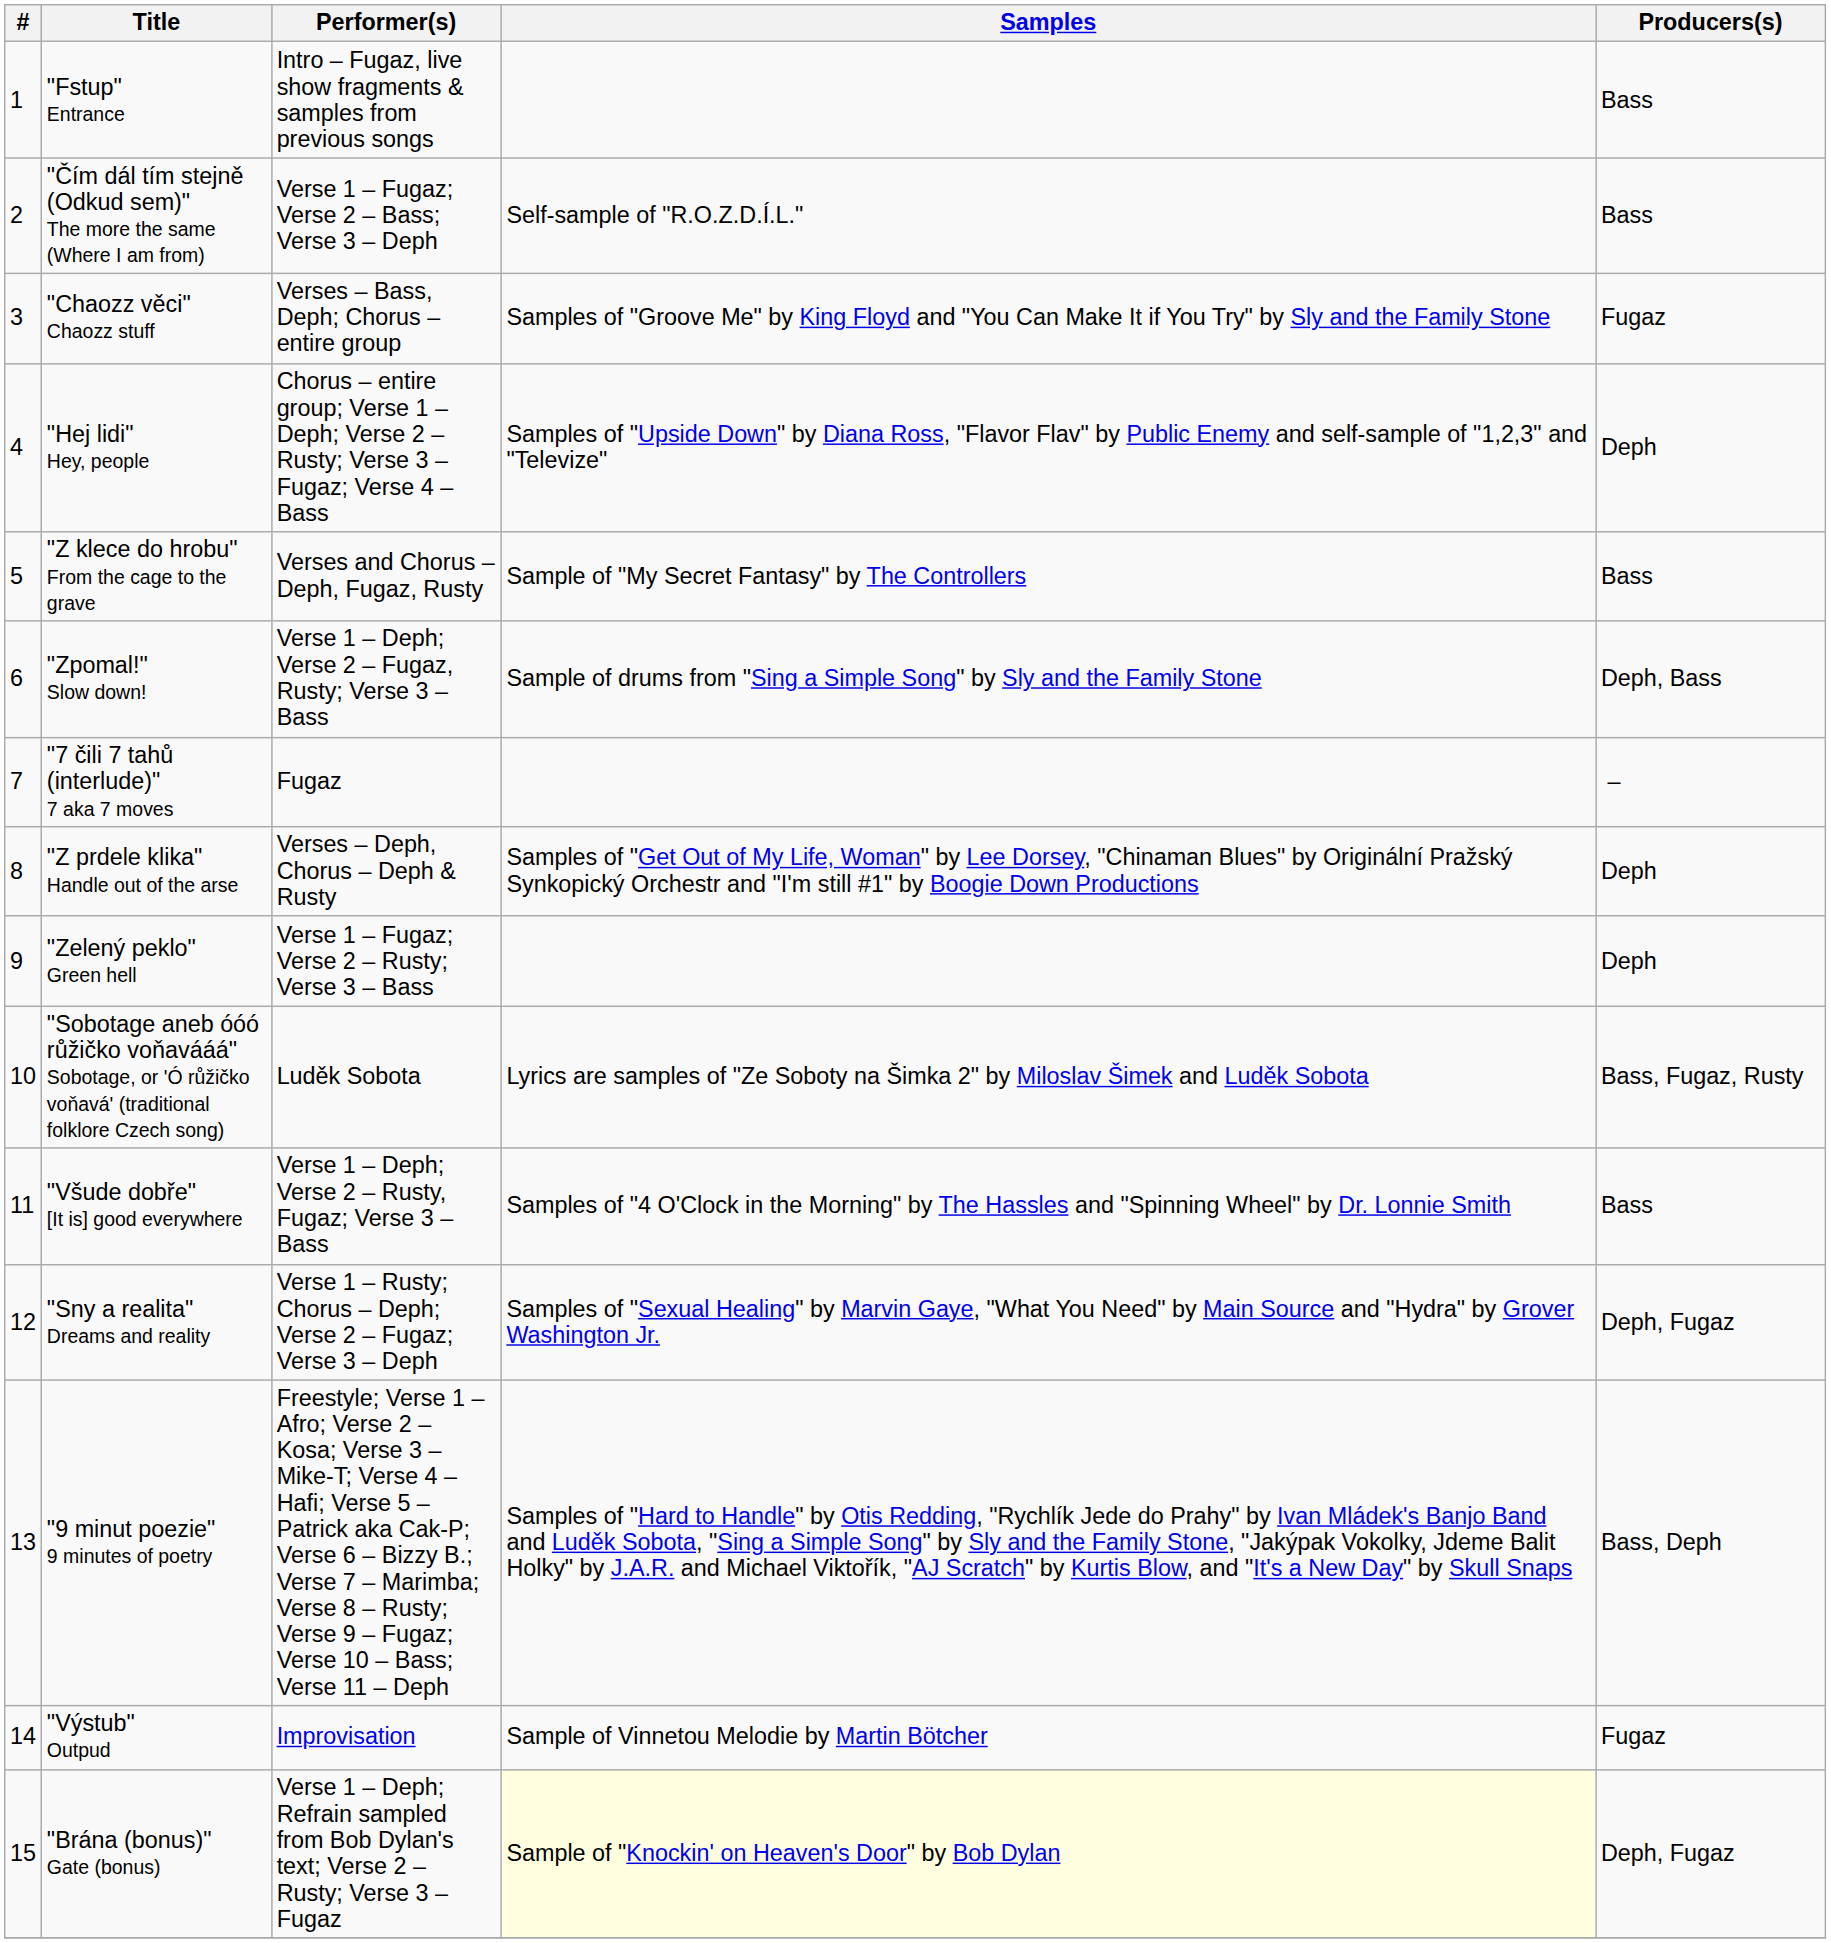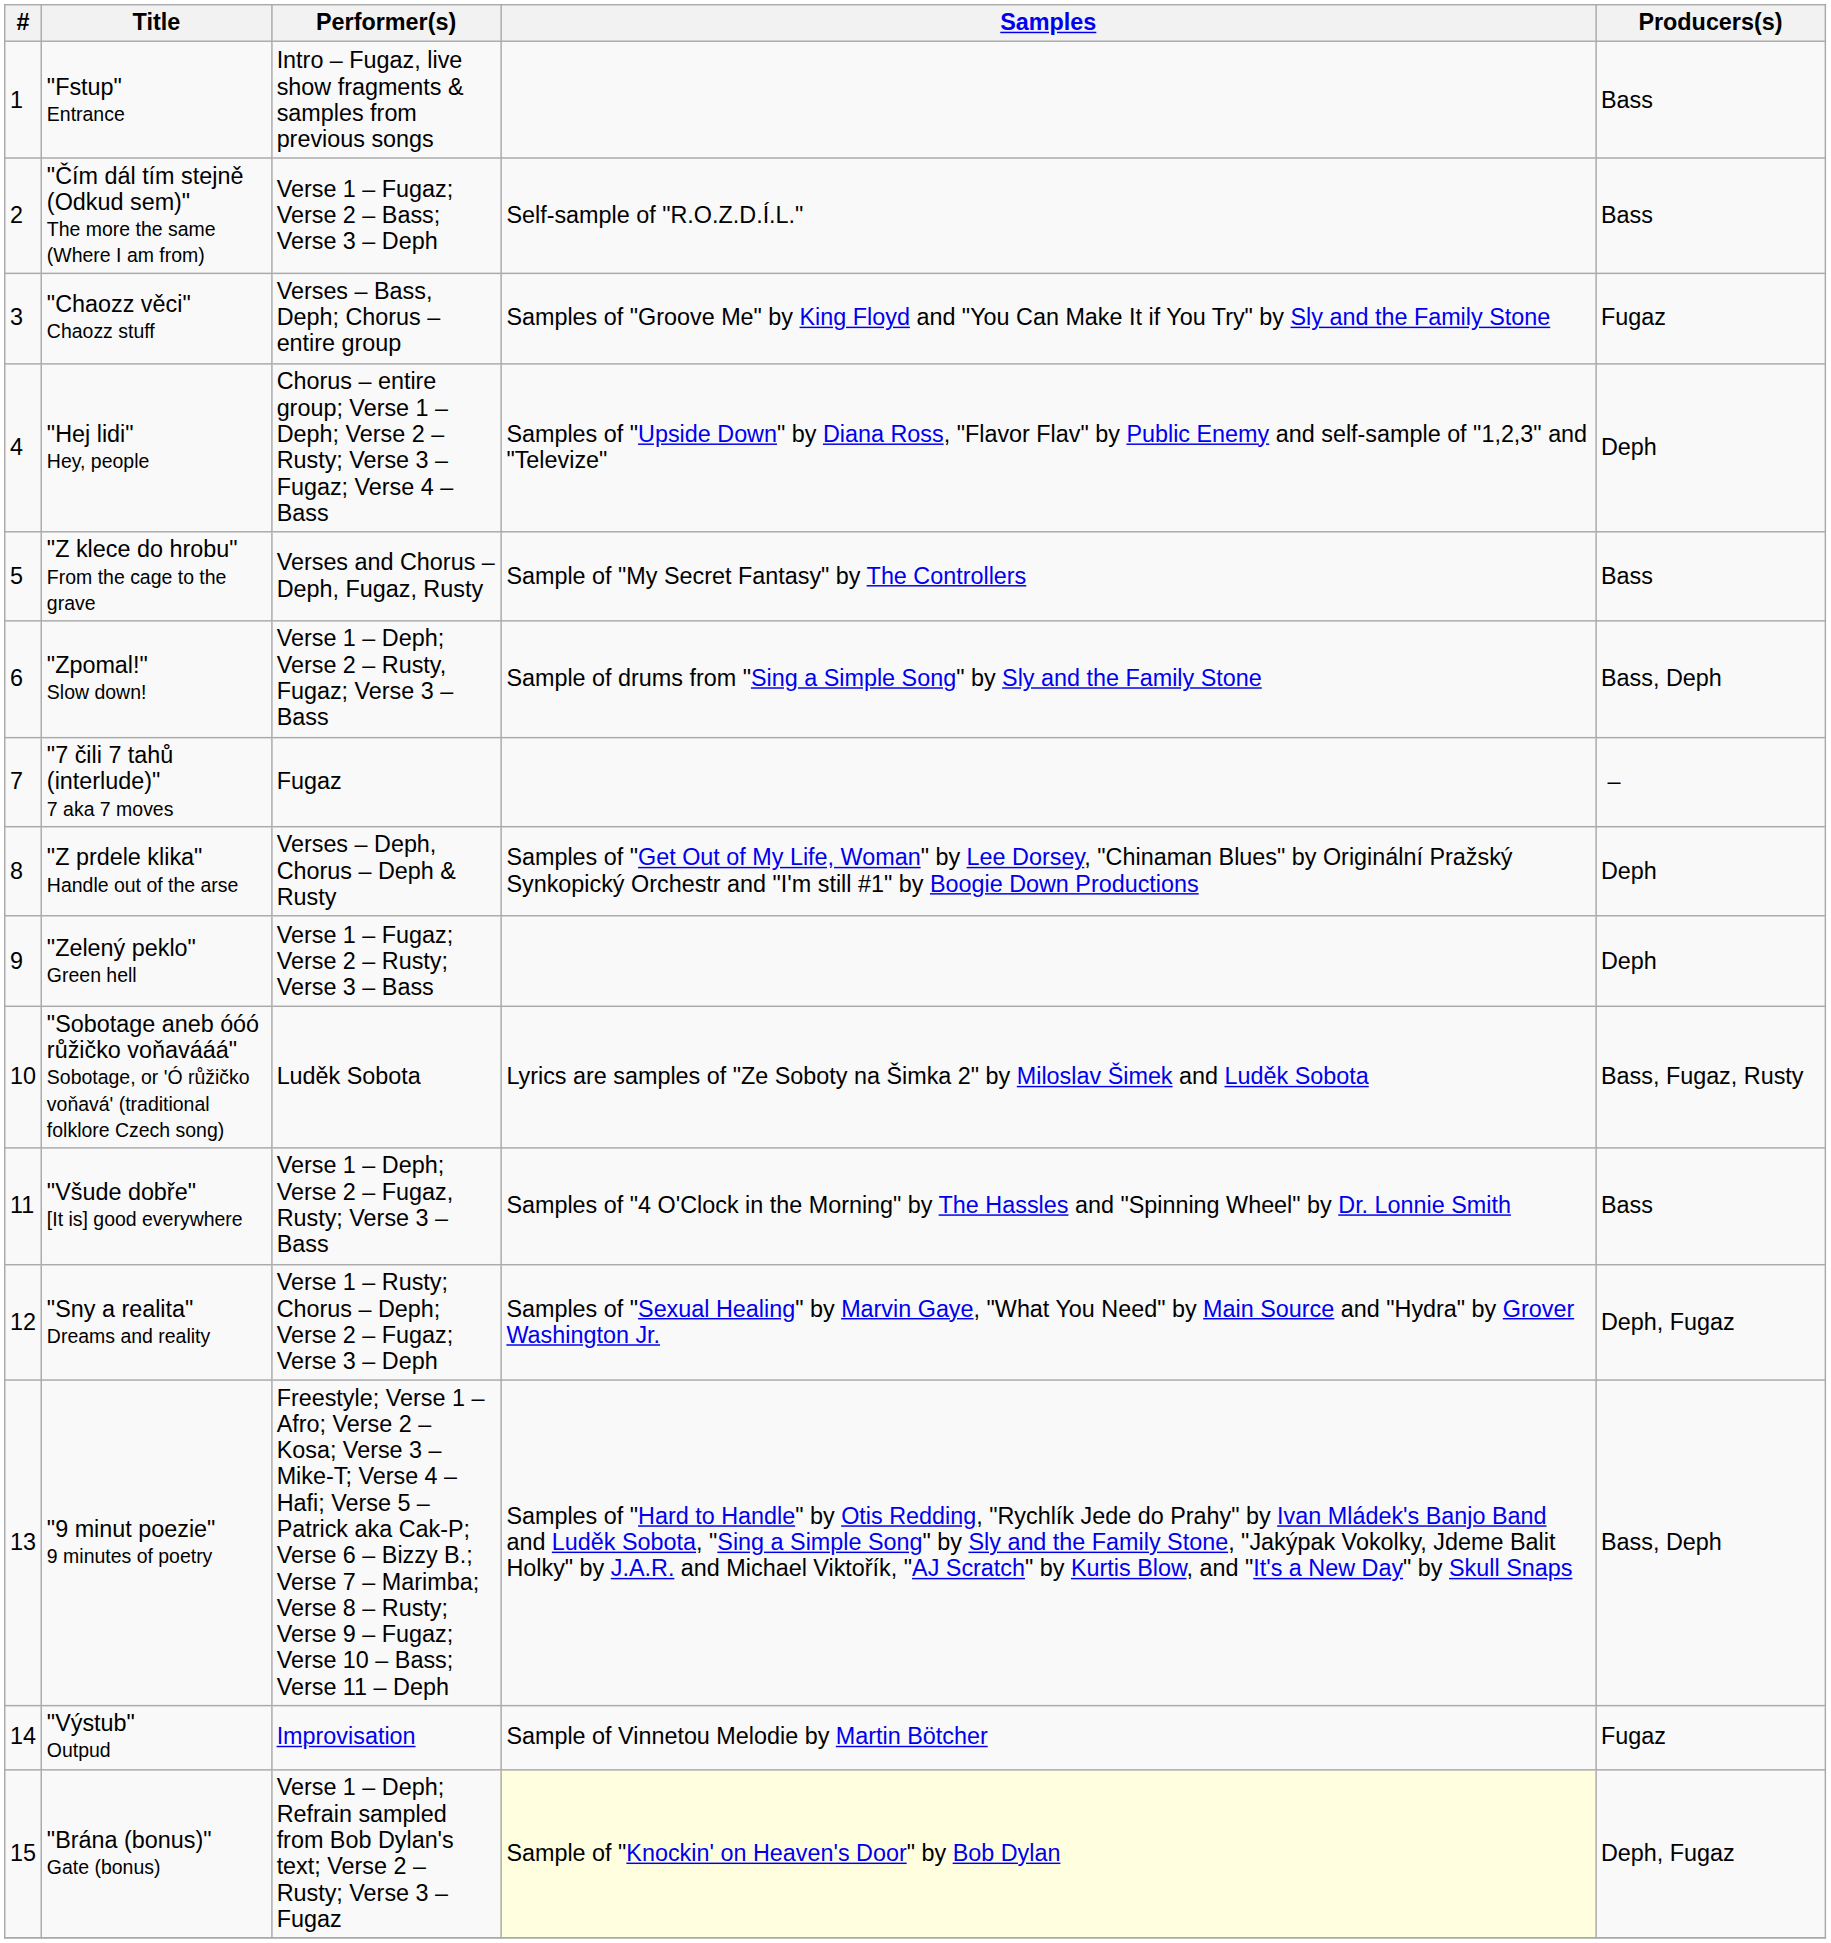"Zpomal!" Slow down! | Performer(s): Verse 1 – Deph; Verse 2 – Fugaz, Rusty; Verse 3 – Bass -> Verse 1 – Deph; Verse 2 – Rusty, Fugaz; Verse 3 – Bass
"Zpomal!" Slow down! | Producers(s): Deph, Bass -> Bass, Deph
"Všude dobře" [It is] good everywhere | Performer(s): Verse 1 – Deph; Verse 2 – Rusty, Fugaz; Verse 3 – Bass -> Verse 1 – Deph; Verse 2 – Fugaz, Rusty; Verse 3 – Bass
